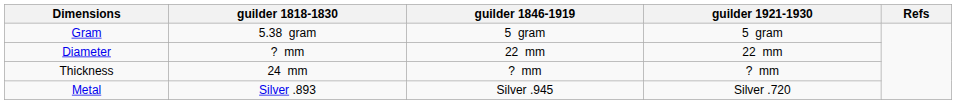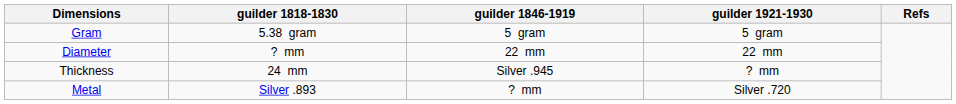Thickness | guilder 1846-1919: ? mm -> Silver .945
Metal | guilder 1846-1919: Silver .945 -> ? mm
